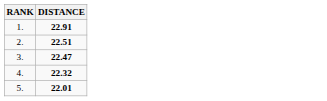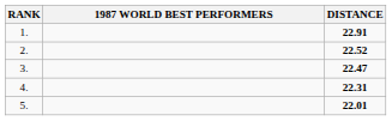+ column: 1987 WORLD BEST PERFORMERS
2. | DISTANCE: 22.51 -> 22.52
4. | DISTANCE: 22.32 -> 22.31
